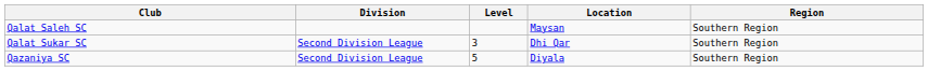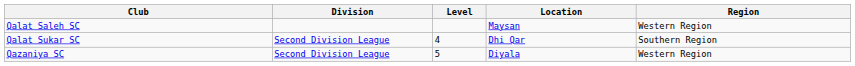Qalat Saleh SC | Region: Southern Region -> Western Region
Qalat Sukar SC | Level: 3 -> 4
Qazaniya SC | Region: Southern Region -> Western Region
